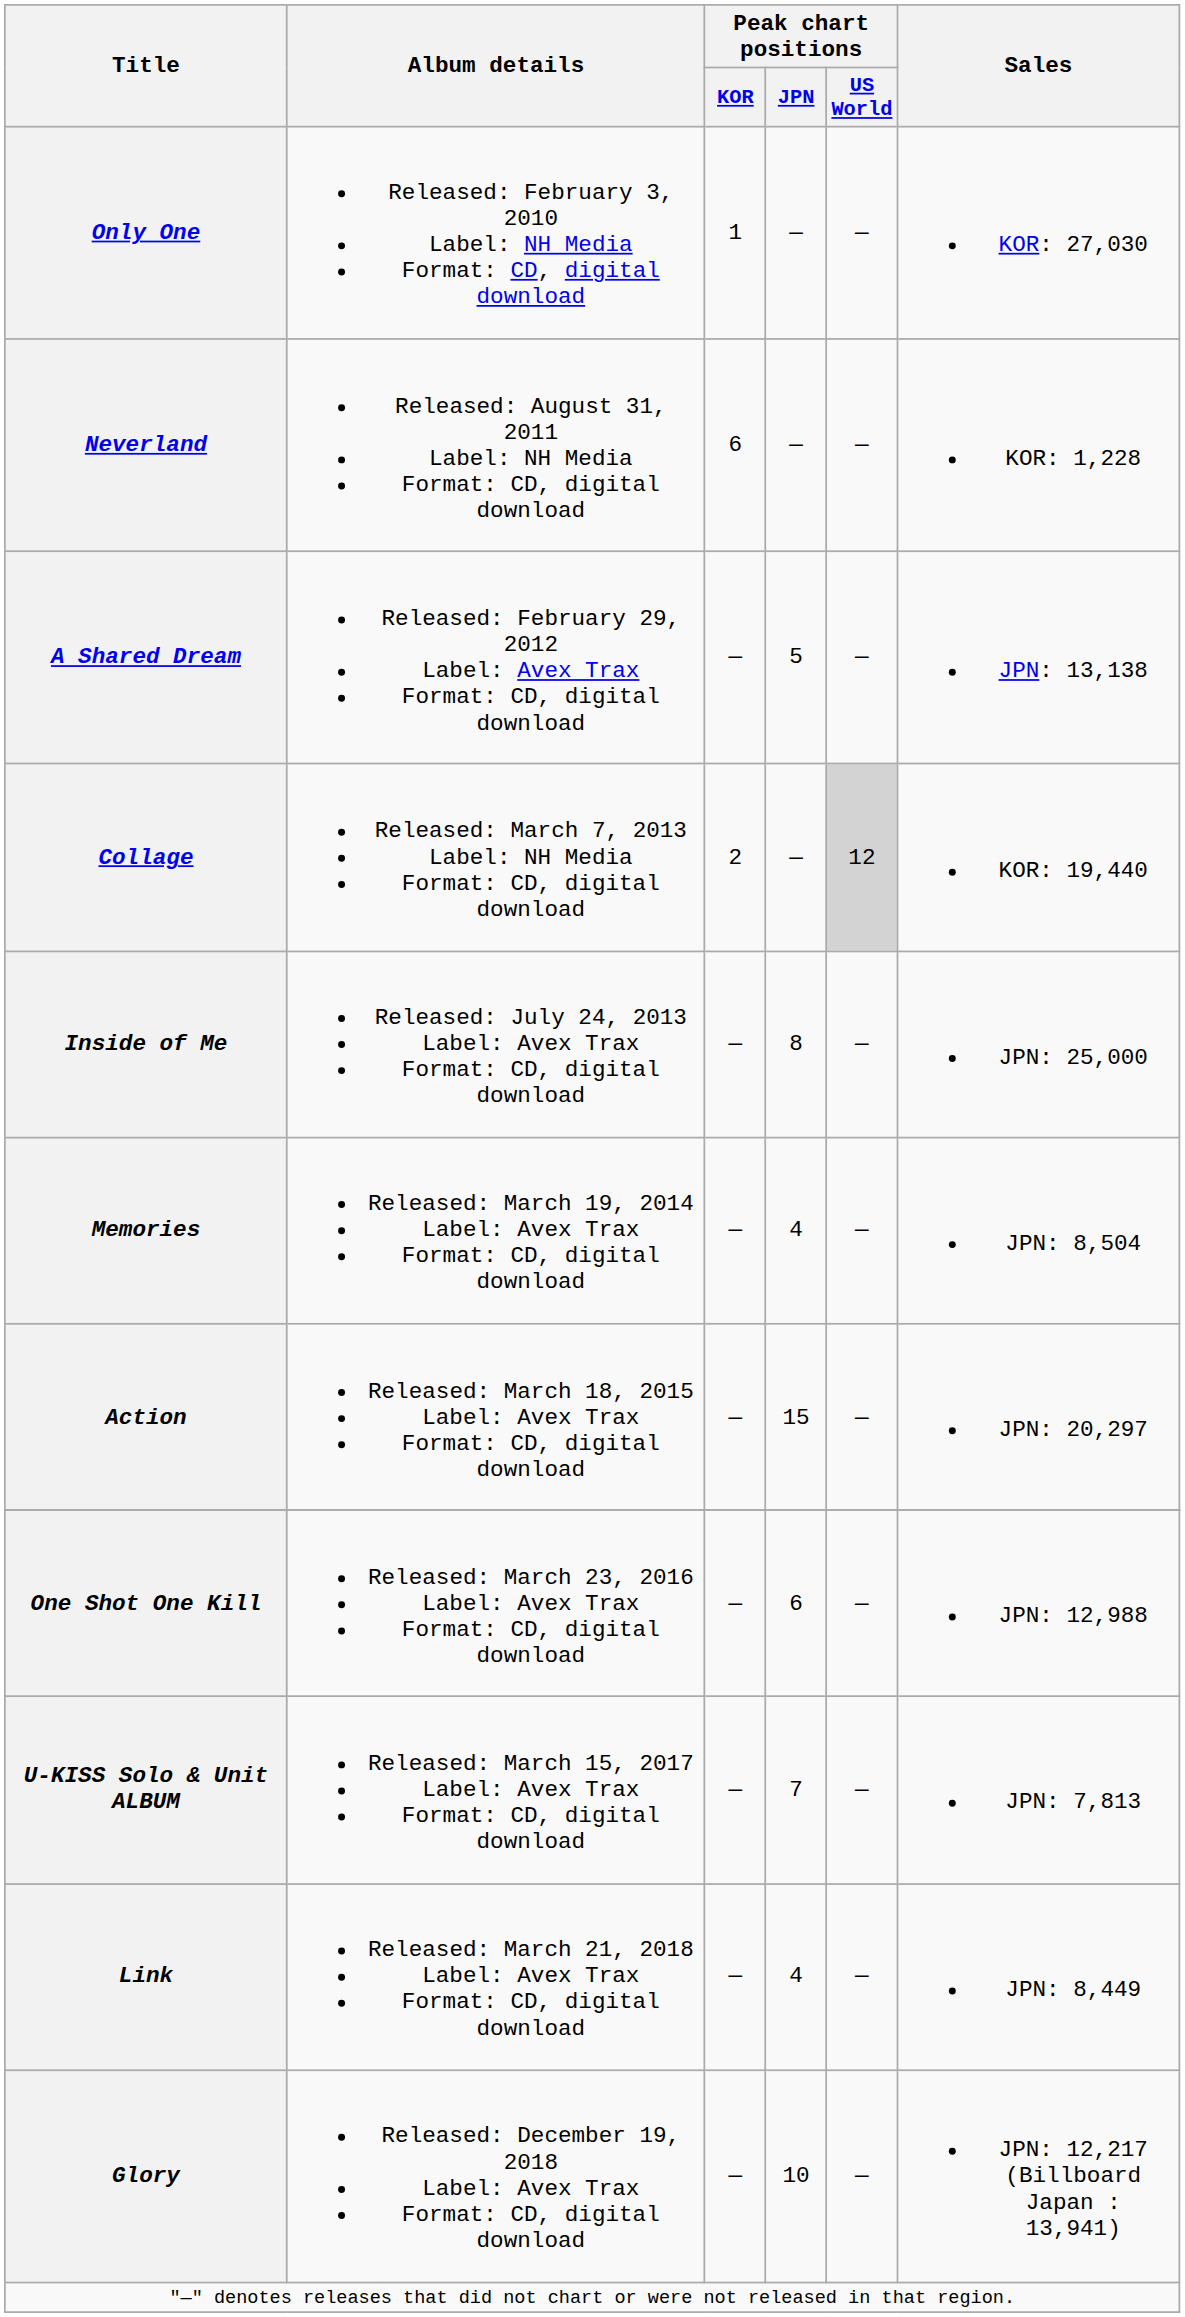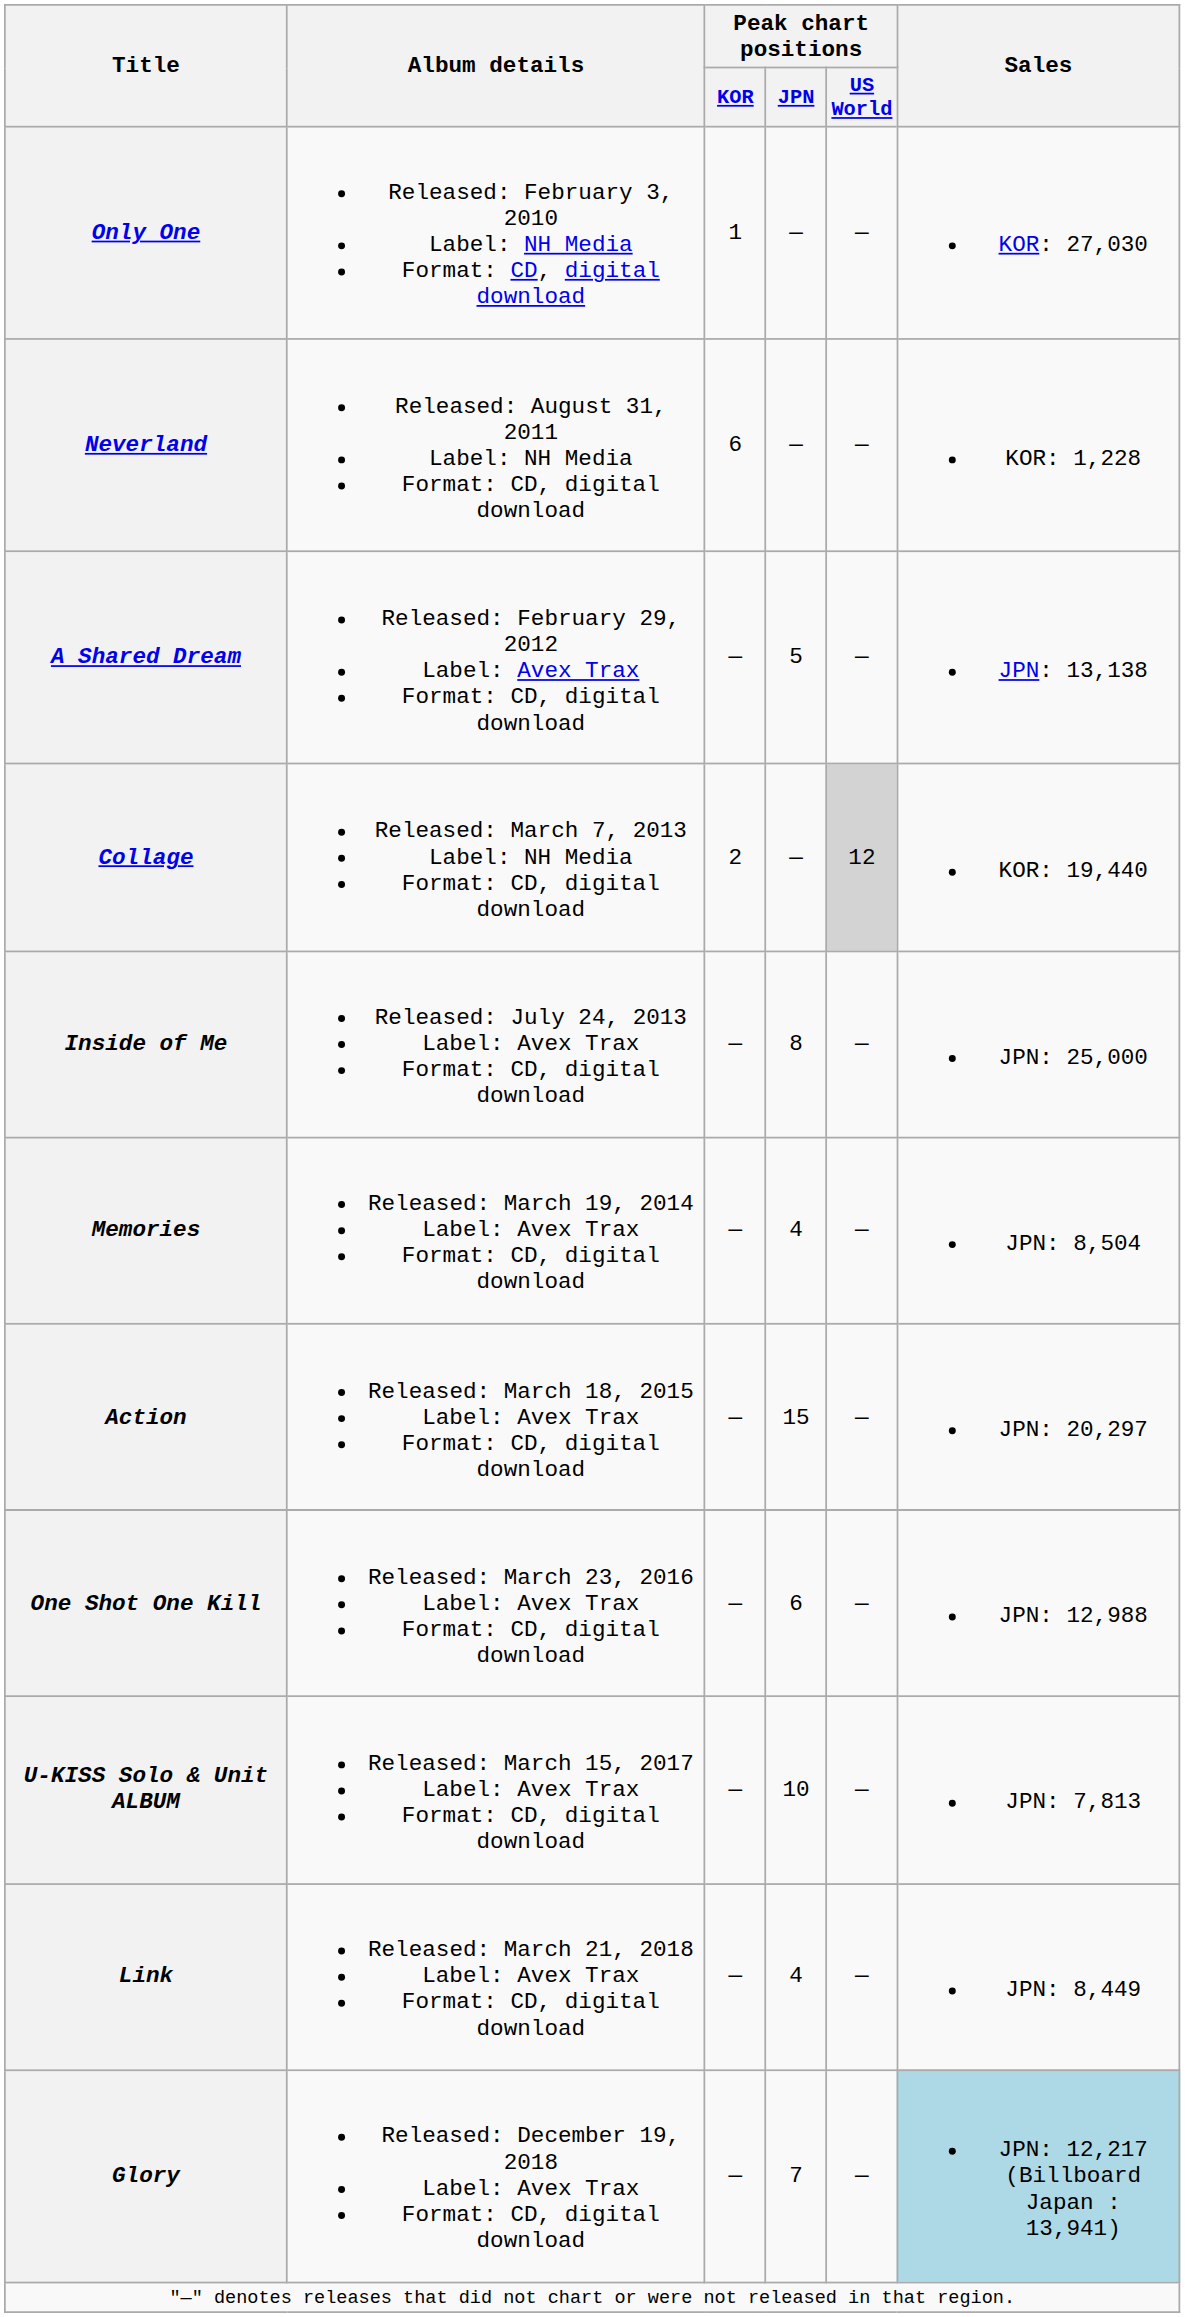U-KISS Solo & Unit ALBUM | Peak chart positions / JPN: 7 -> 10
Glory | Peak chart positions / JPN: 10 -> 7
Glory | Sales: no background -> lightblue background
